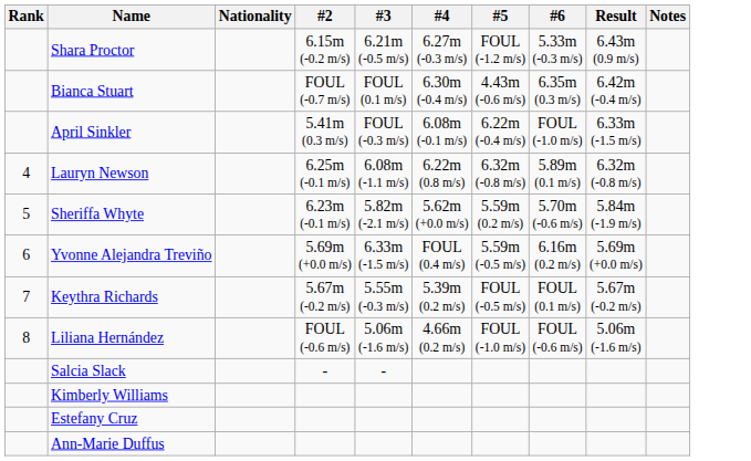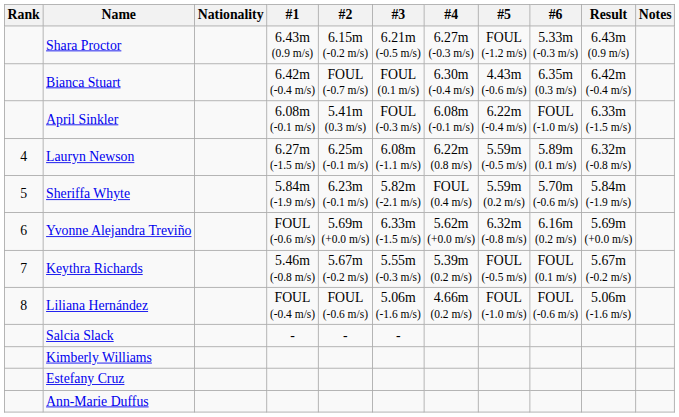+ column: #1 | 6.43m (0.9 m/s) | 6.42m (-0.4 m/s) | 6.08m (-0.1 m/s) | 6.27m (-1.5 m/s) | 5.84m (-1.9 m/s) | FOUL (-0.6 m/s) | 5.46m (-0.8 m/s) | FOUL (-0.4 m/s) | -
Lauryn Newson | #5: 6.32m (-0.8 m/s) -> 5.59m (-0.5 m/s)
Sheriffa Whyte | #4: 5.62m (+0.0 m/s) -> FOUL (0.4 m/s)
Yvonne Alejandra Treviño | #4: FOUL (0.4 m/s) -> 5.62m (+0.0 m/s)
Yvonne Alejandra Treviño | #5: 5.59m (-0.5 m/s) -> 6.32m (-0.8 m/s)
